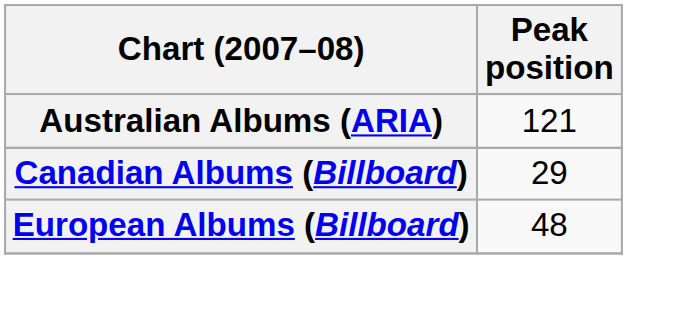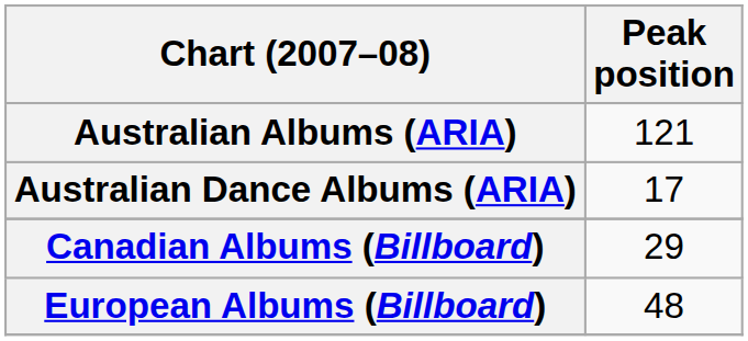+ row: Australian Dance Albums (ARIA) | 17
